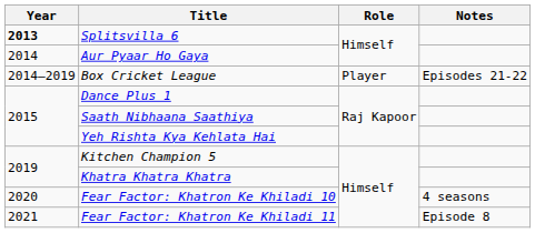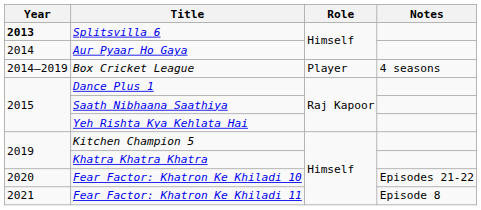Box Cricket League | Notes: Episodes 21-22 -> 4 seasons
Fear Factor: Khatron Ke Khiladi 10 | Notes: 4 seasons -> Episodes 21-22
